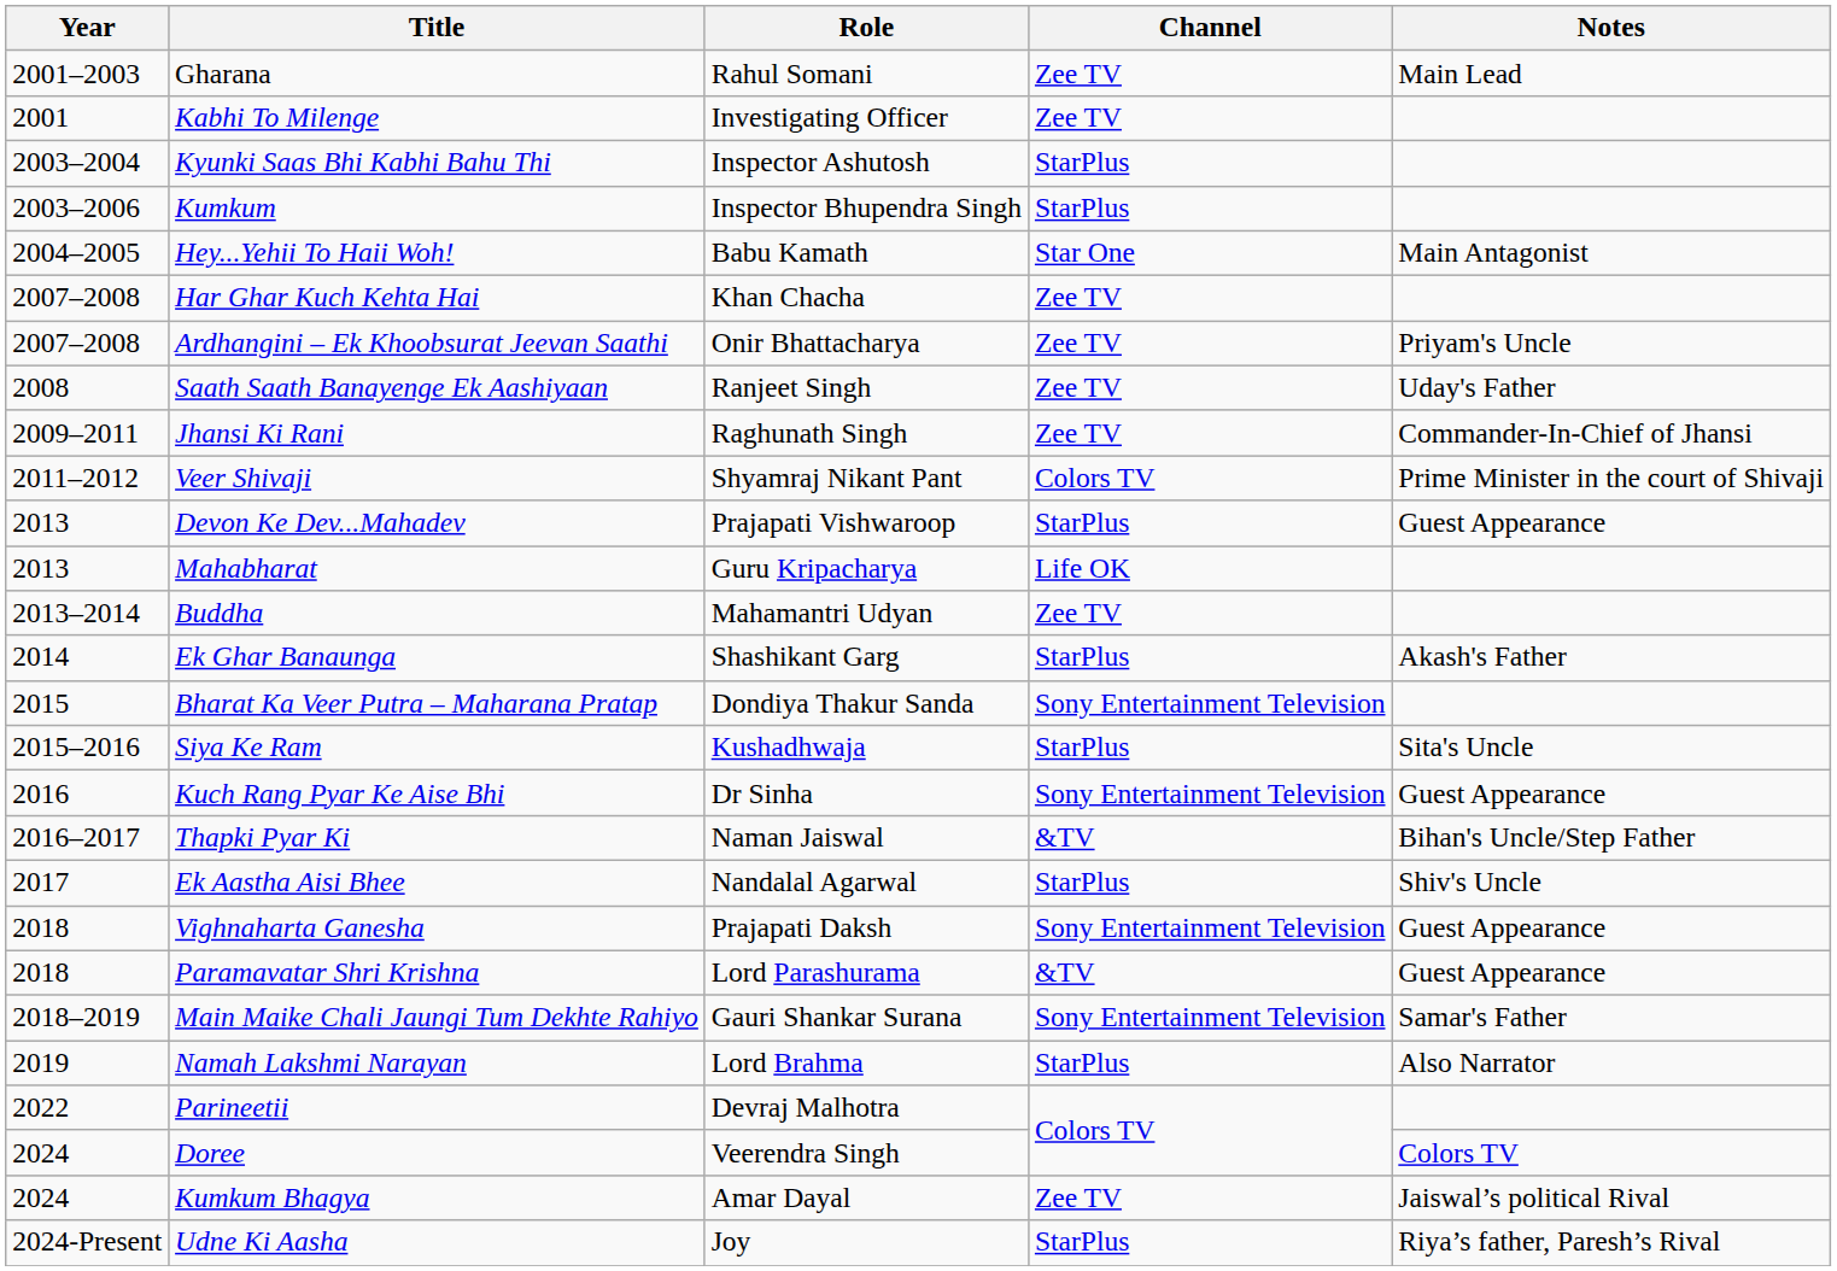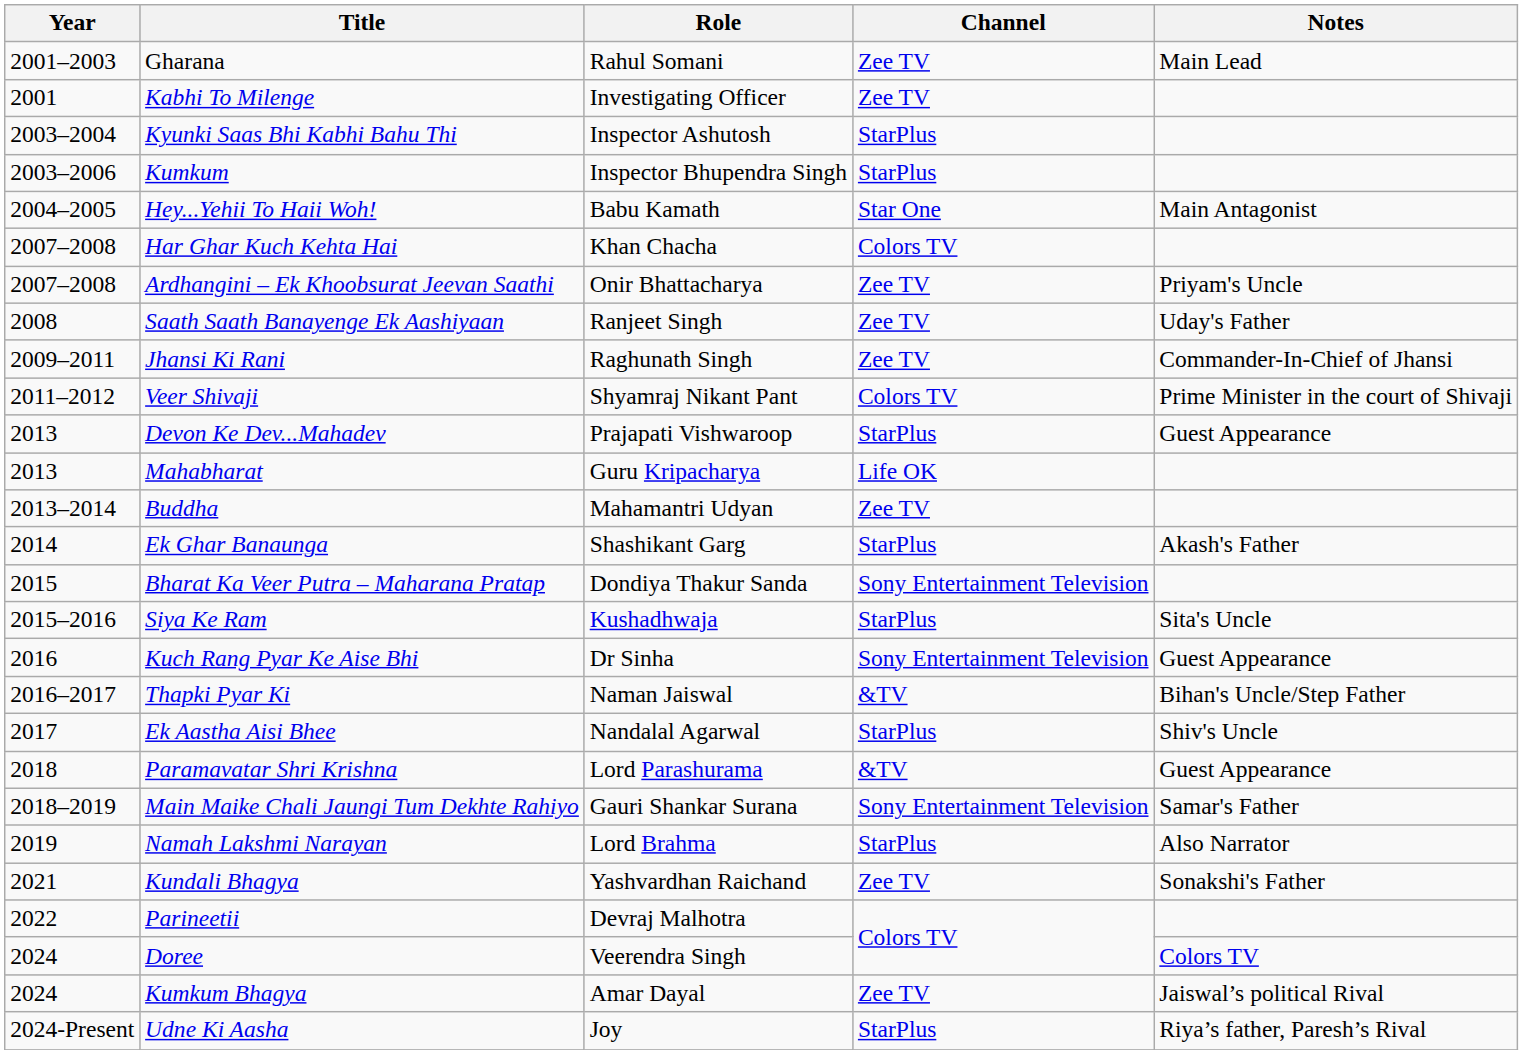Har Ghar Kuch Kehta Hai | Channel: Zee TV -> Colors TV
- row: 2018 | Vighnaharta Ganesha | Prajapati Daksh | Sony Entertainment Television | Guest Appearance
+ row: 2021 | Kundali Bhagya | Yashvardhan Raichand | Zee TV | Sonakshi's Father
